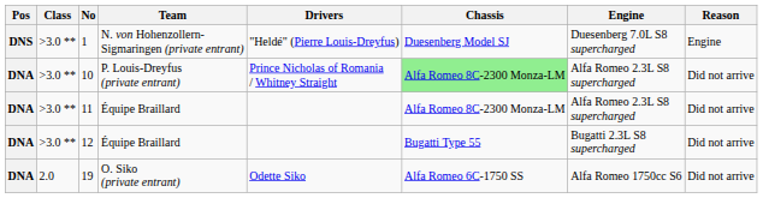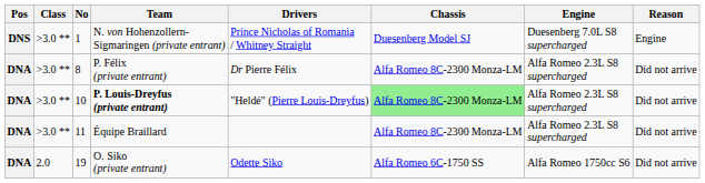1 | Drivers: "Heldé" (Pierre Louis-Dreyfus) -> Prince Nicholas of Romania / Whitney Straight
+ row: DNA | >3.0 ** | 8 | P. Félix (private entrant) | Dr Pierre Félix | Alfa Romeo 8C-2300 Monza-LM | Alfa Romeo 2.3L S8 supercharged | Did not arrive
10 | Team: normal -> bold
10 | Drivers: Prince Nicholas of Romania / Whitney Straight -> "Heldé" (Pierre Louis-Dreyfus)
- row: DNA | >3.0 ** | 12 | Équipe Braillard | Bugatti Type 55 | Bugatti 2.3L S8 supercharged | Did not arrive
